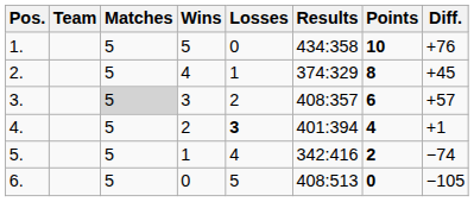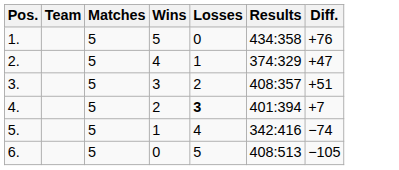- column: Points | 10 | 8 | 6 | 4 | 2 | 0
2. | Diff.: +45 -> +47
3. | Matches: lightgrey background -> no background
3. | Diff.: +57 -> +51
4. | Diff.: +1 -> +7
